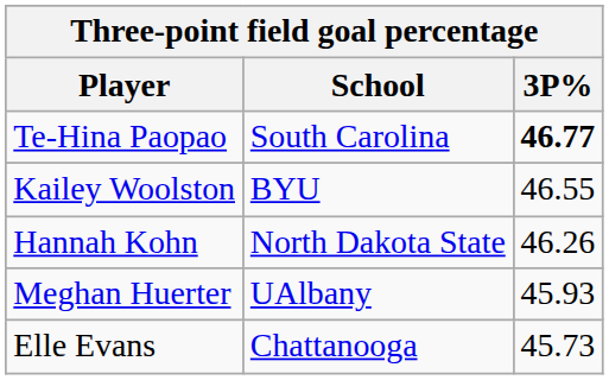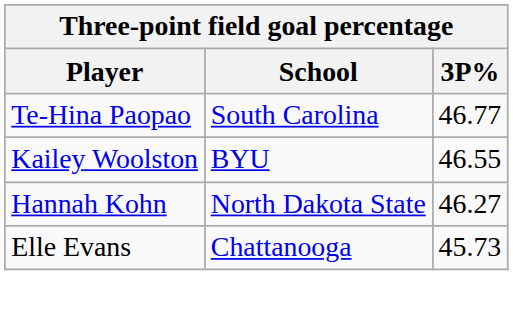Te-Hina Paopao | 3P%: bold -> normal
Hannah Kohn | 3P%: 46.26 -> 46.27
- row: Meghan Huerter | UAlbany | 45.93
